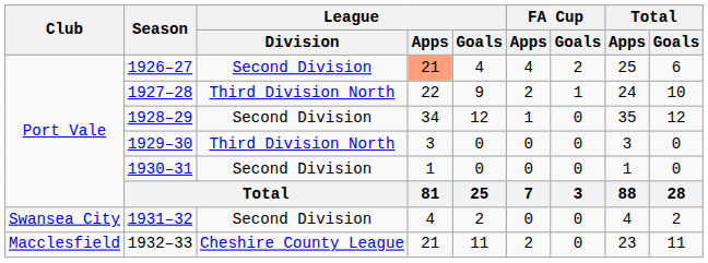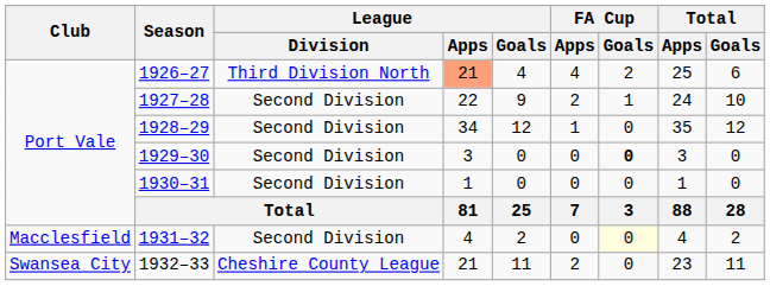1926–27 | League / Division: Second Division -> Third Division North
1927–28 | League / Division: Third Division North -> Second Division
1929–30 | League / Division: Third Division North -> Second Division
1929–30 | FA Cup / Goals: normal -> bold
1931–32 | Club: Swansea City -> Macclesfield
1931–32 | FA Cup / Goals: no background -> lightyellow background
1932–33 | Club: Macclesfield -> Swansea City
